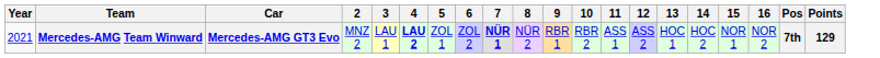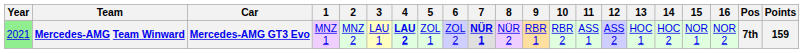+ column: 1 | MNZ 1
Mercedes-AMG Team Winward | Year: no background -> lightgreen background
Mercedes-AMG Team Winward | Points: 129 -> 159
